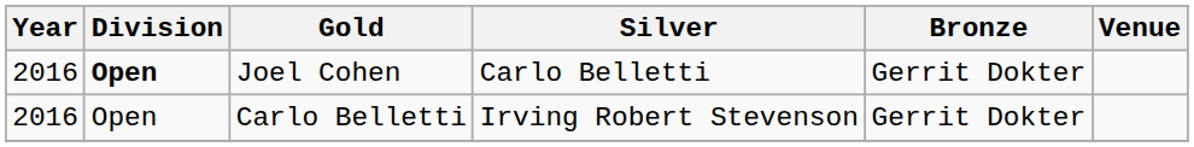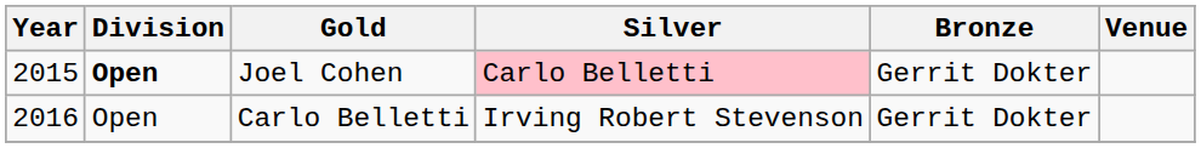Joel Cohen | Year: 2016 -> 2015
Joel Cohen | Silver: no background -> pink background
